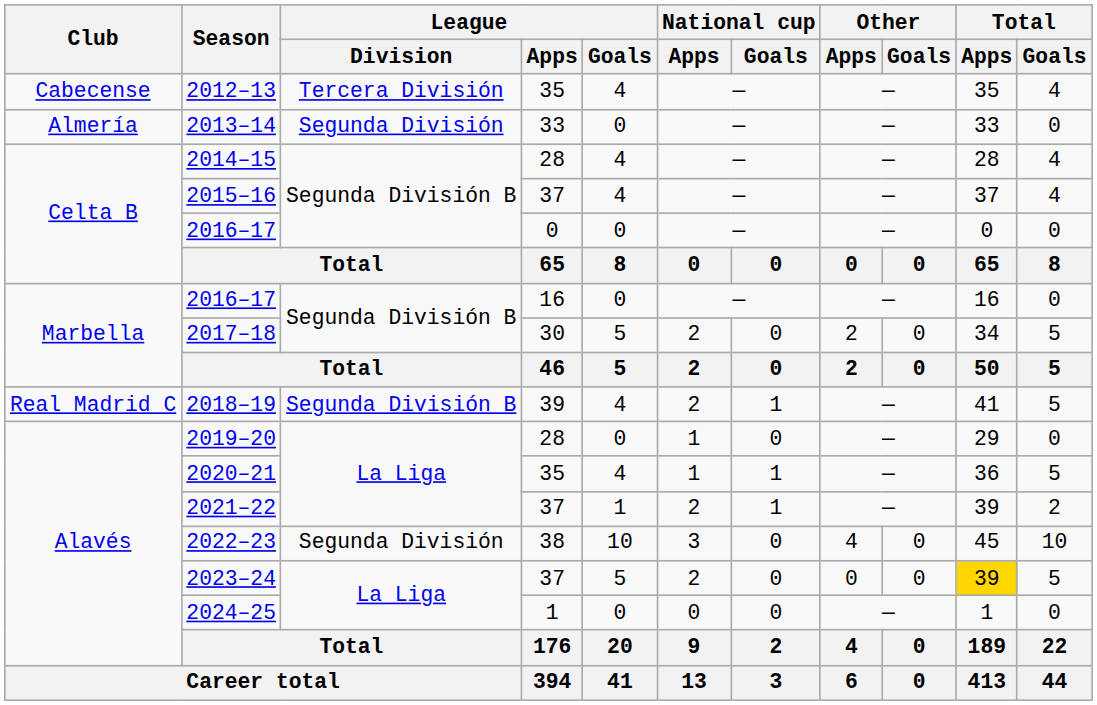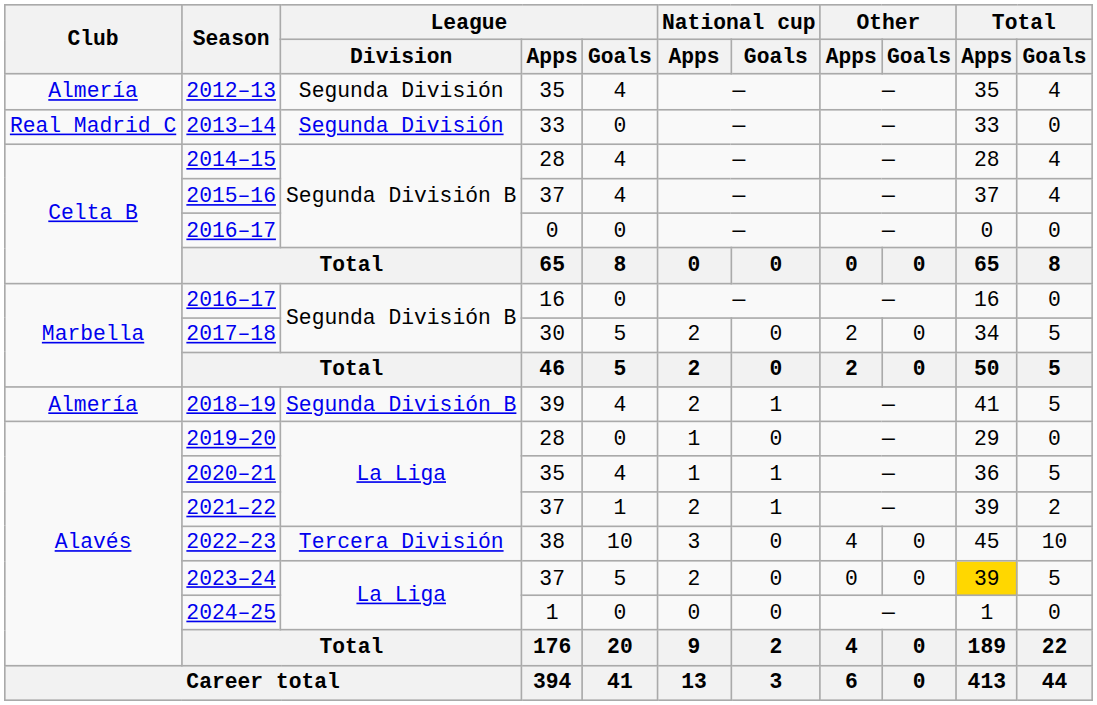2012–13 | Club: Cabecense -> Almería
2012–13 | League / Division: Tercera División -> Segunda División
2013–14 | Club: Almería -> Real Madrid C
2018–19 | Club: Real Madrid C -> Almería
2022–23 | League / Division: Segunda División -> Tercera División
